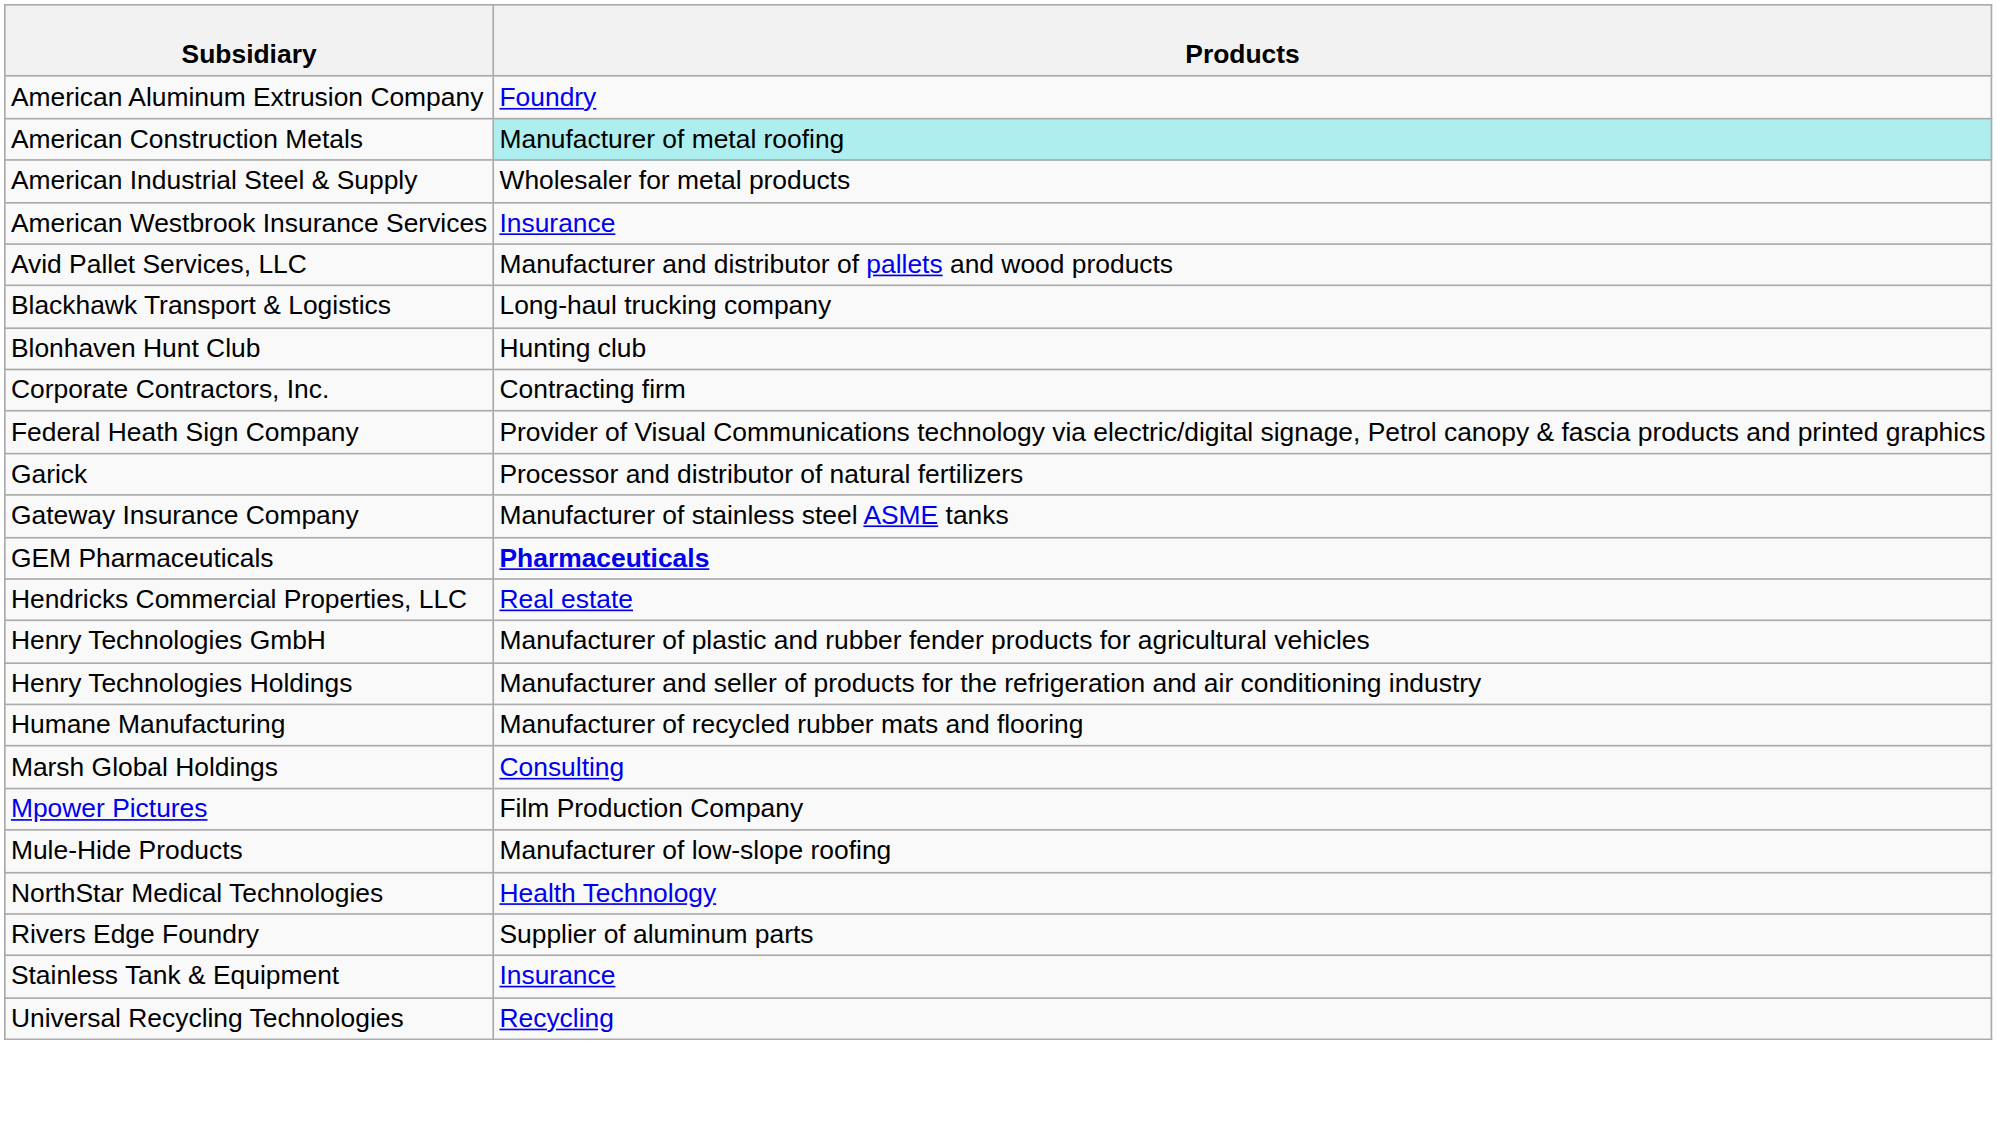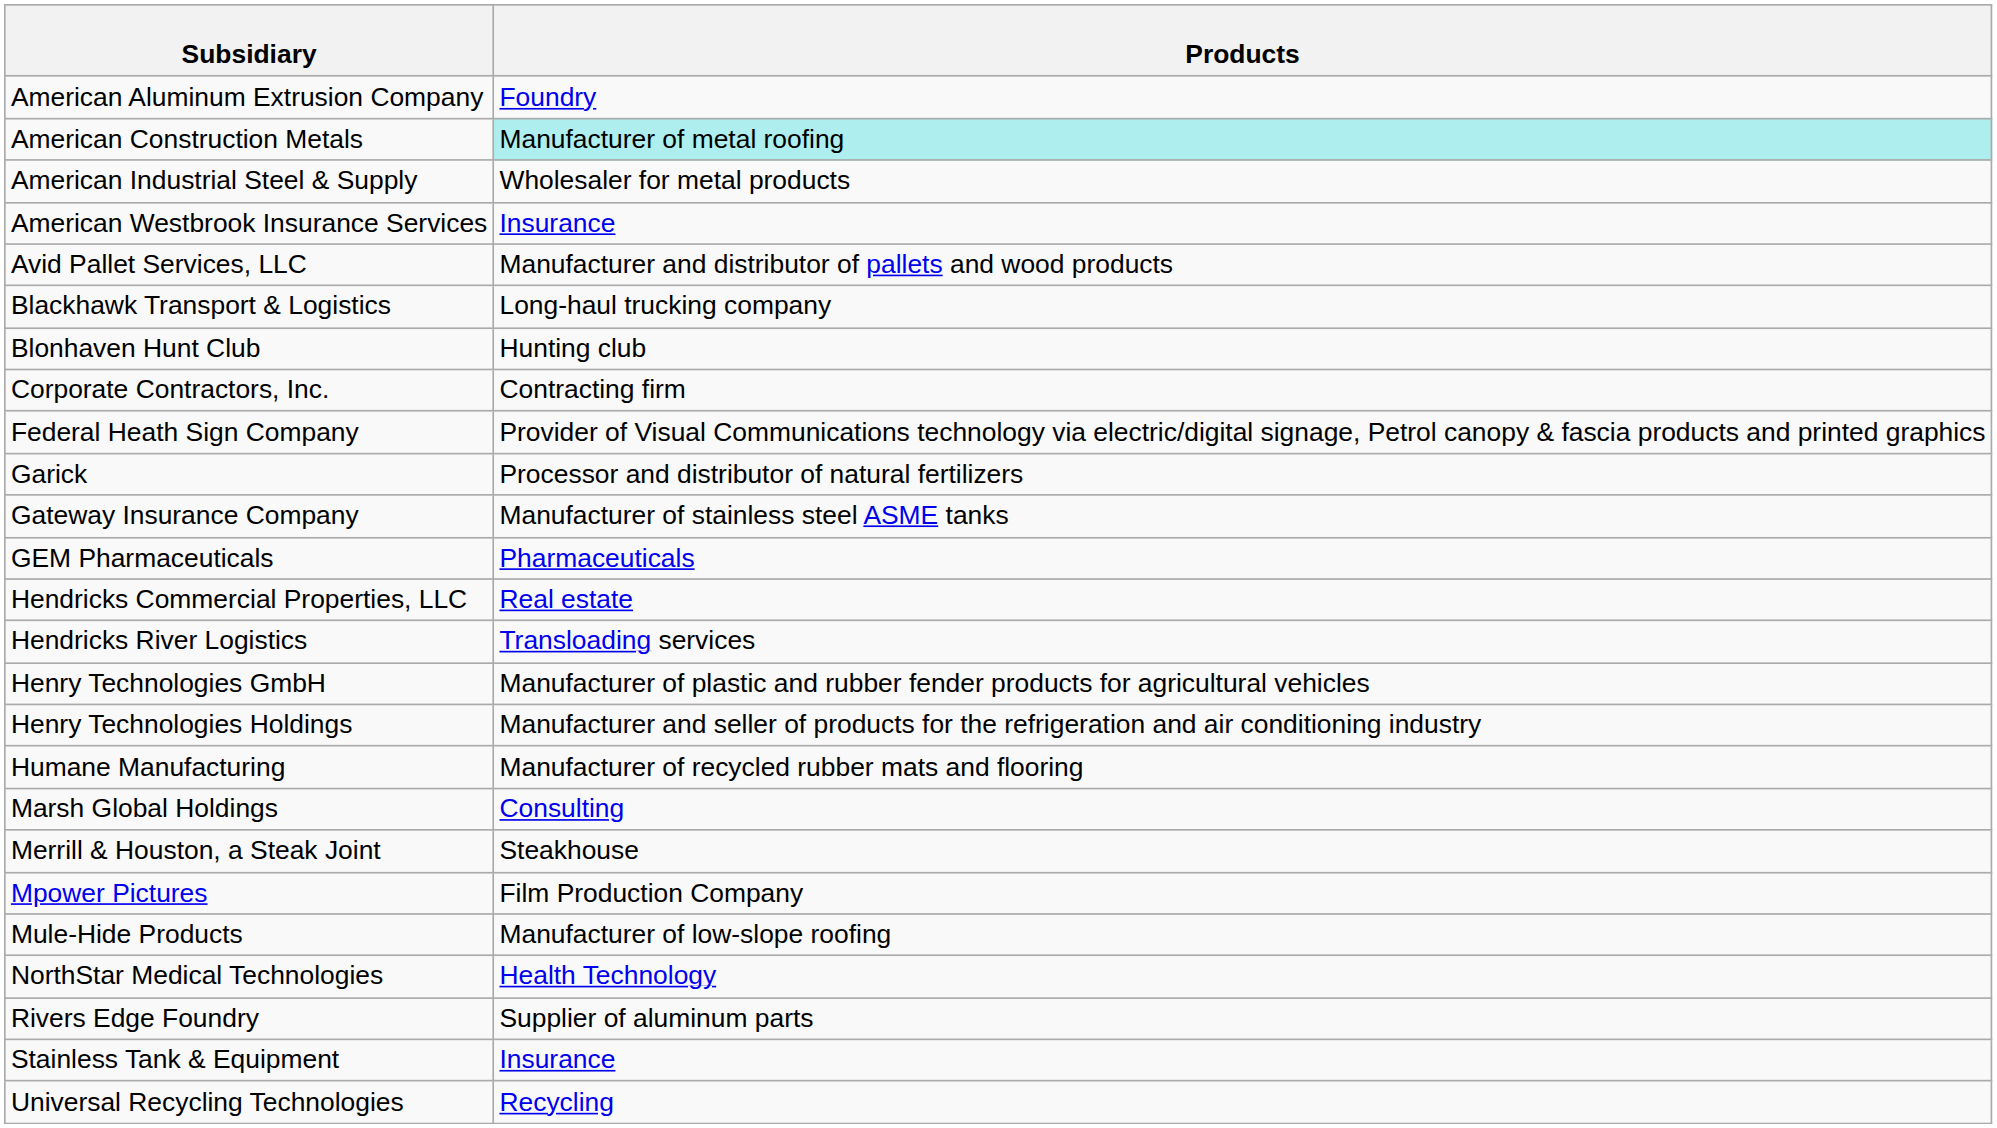GEM Pharmaceuticals | Products: bold -> normal
+ row: Hendricks River Logistics | Transloading services
+ row: Merrill & Houston, a Steak Joint | Steakhouse
